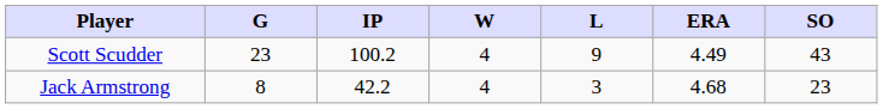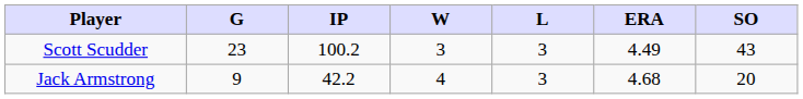Scott Scudder | W: 4 -> 3
Scott Scudder | L: 9 -> 3
Jack Armstrong | G: 8 -> 9
Jack Armstrong | SO: 23 -> 20
